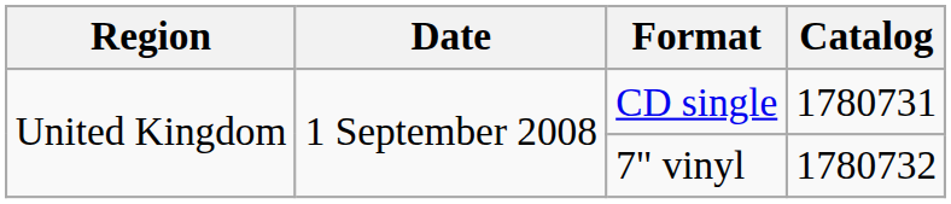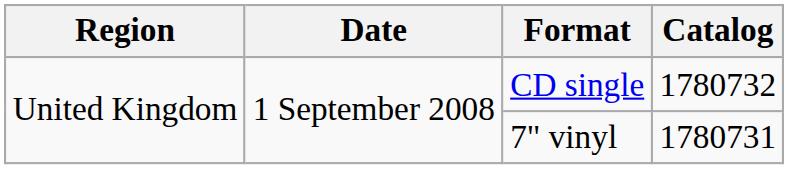CD single | Catalog: 1780731 -> 1780732
7" vinyl | Catalog: 1780732 -> 1780731
